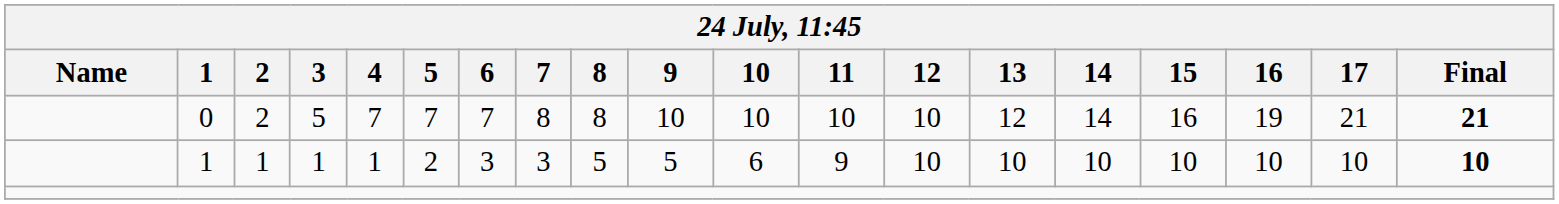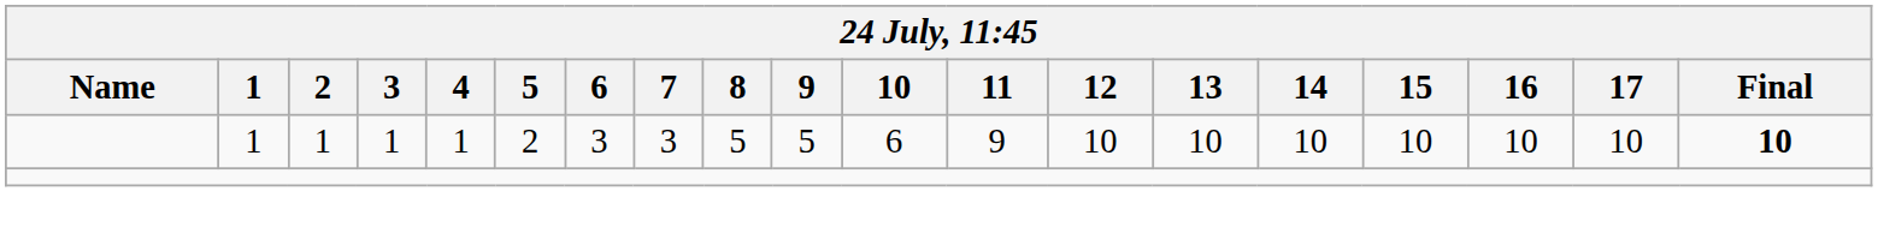- row: 0 | 2 | 5 | 7 | 7 | 7 | 8 | 8 | 10 | 10 | 10 | 10 | 12 | 14 | 16 | 19 | 21 | 21
